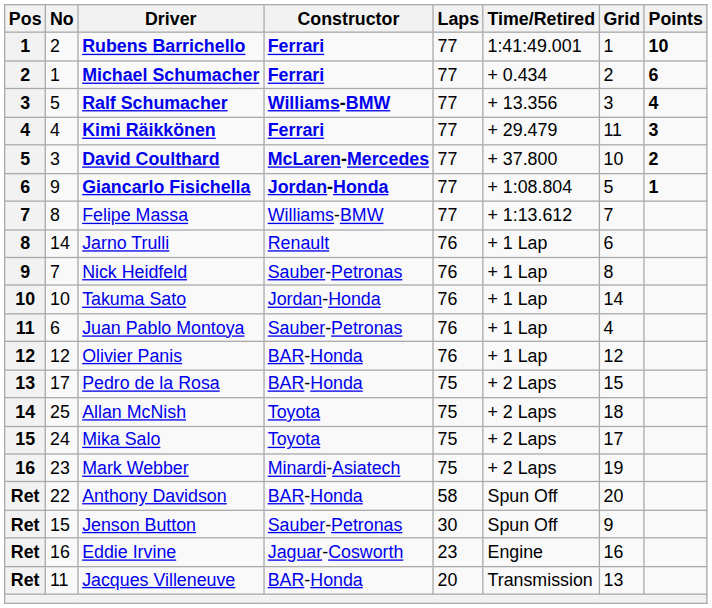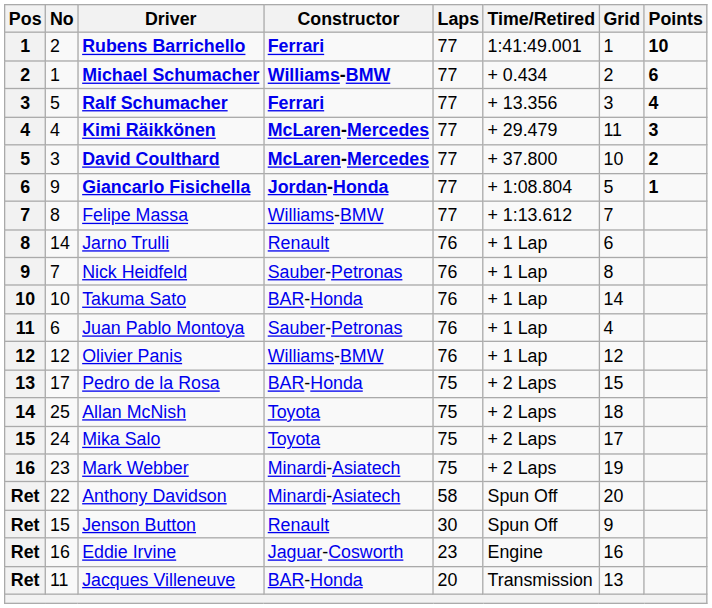Michael Schumacher | Constructor: Ferrari -> Williams-BMW
Ralf Schumacher | Constructor: Williams-BMW -> Ferrari
Kimi Räikkönen | Constructor: Ferrari -> McLaren-Mercedes
Takuma Sato | Constructor: Jordan-Honda -> BAR-Honda
Olivier Panis | Constructor: BAR-Honda -> Williams-BMW
Anthony Davidson | Constructor: BAR-Honda -> Minardi-Asiatech
Jenson Button | Constructor: Sauber-Petronas -> Renault
